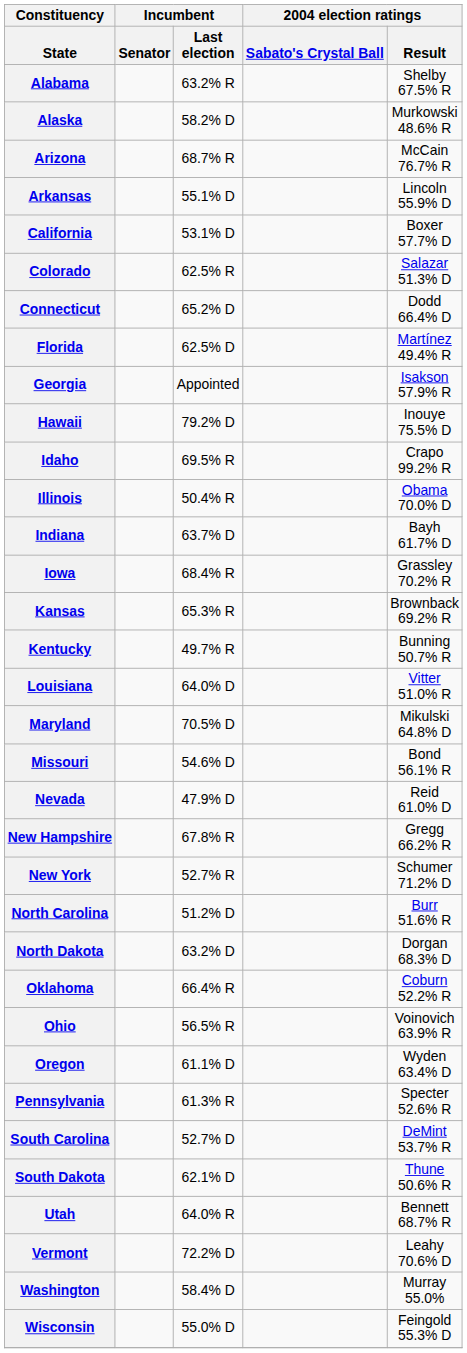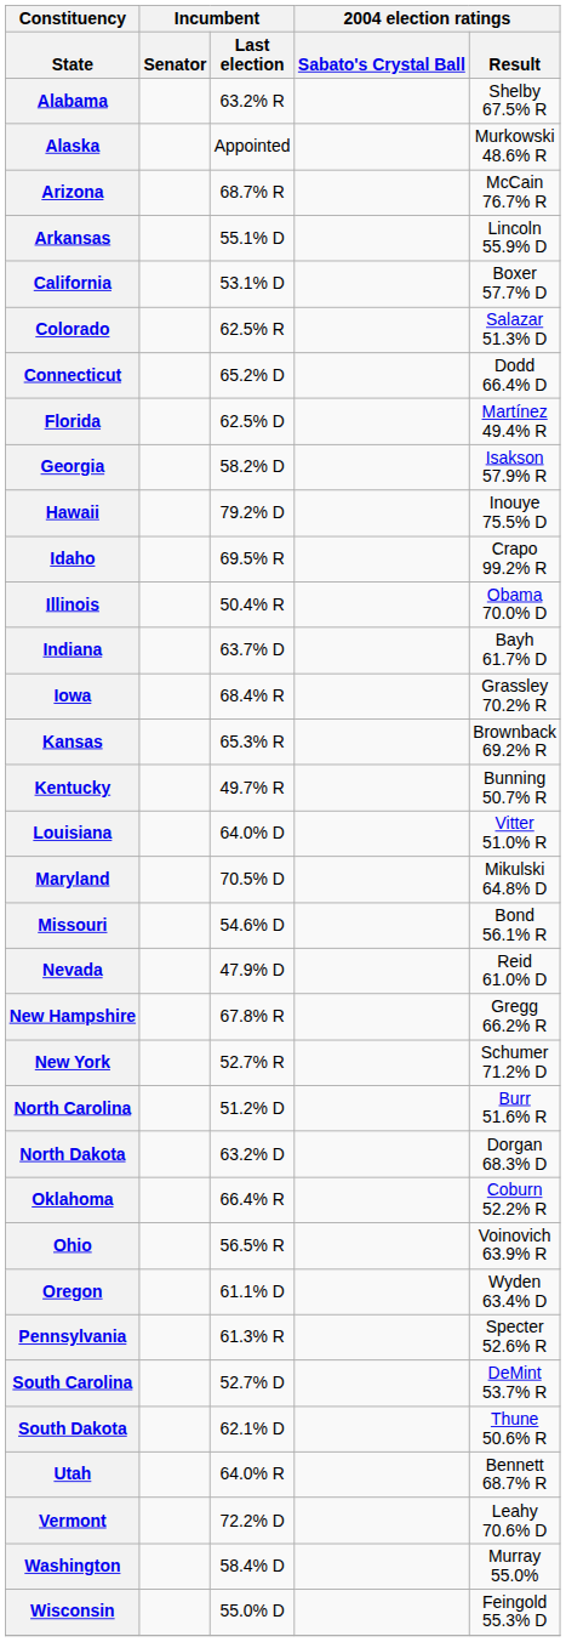Alaska | Incumbent / Last election: 58.2% D -> Appointed
Georgia | Incumbent / Last election: Appointed -> 58.2% D
